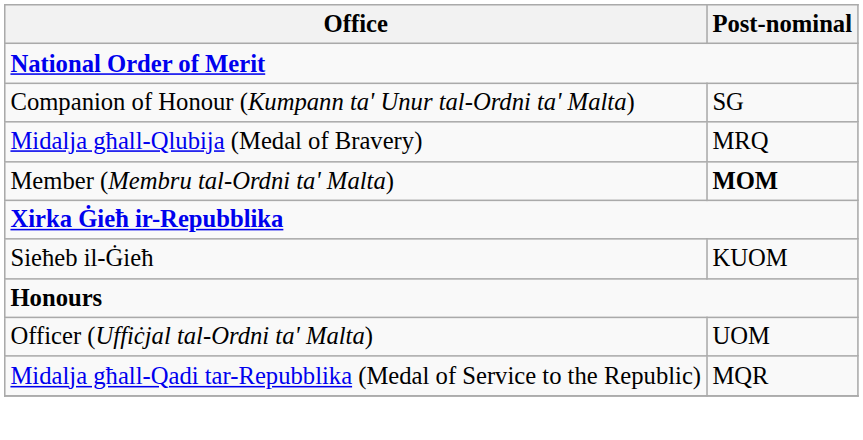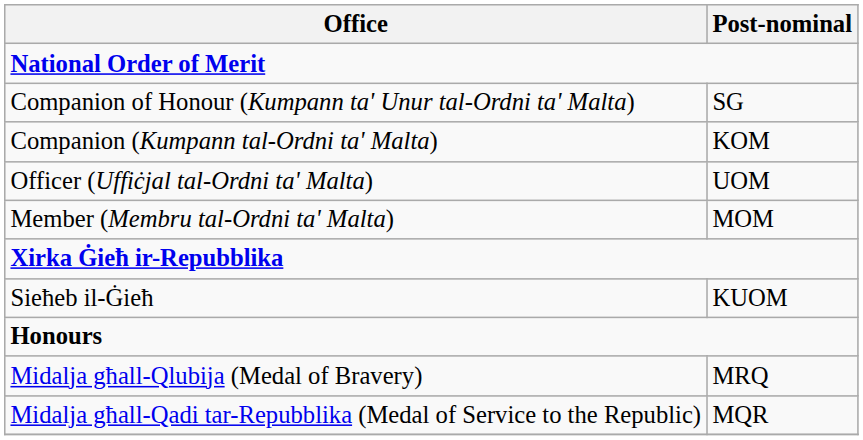+ row: Companion (Kumpann tal-Ordni ta' Malta) | KOM
rows swapped: Officer (Uffiċjal tal-Ordni ta' Malta) <-> Midalja għall-Qlubija (Medal of Bravery)
Member (Membru tal-Ordni ta' Malta) | Post-nominal: bold -> normal
